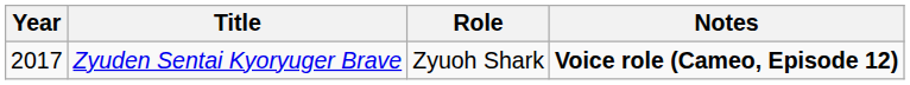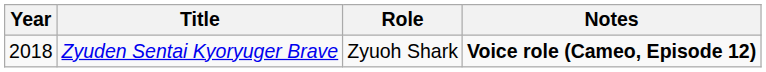Zyuden Sentai Kyoryuger Brave | Year: 2017 -> 2018
